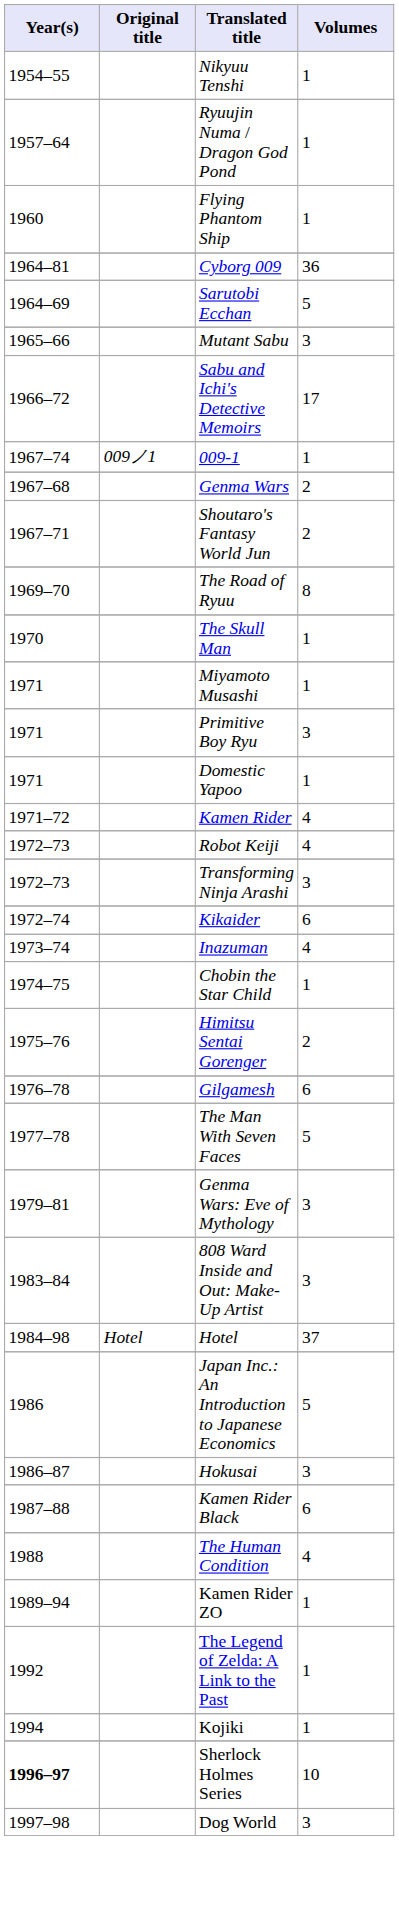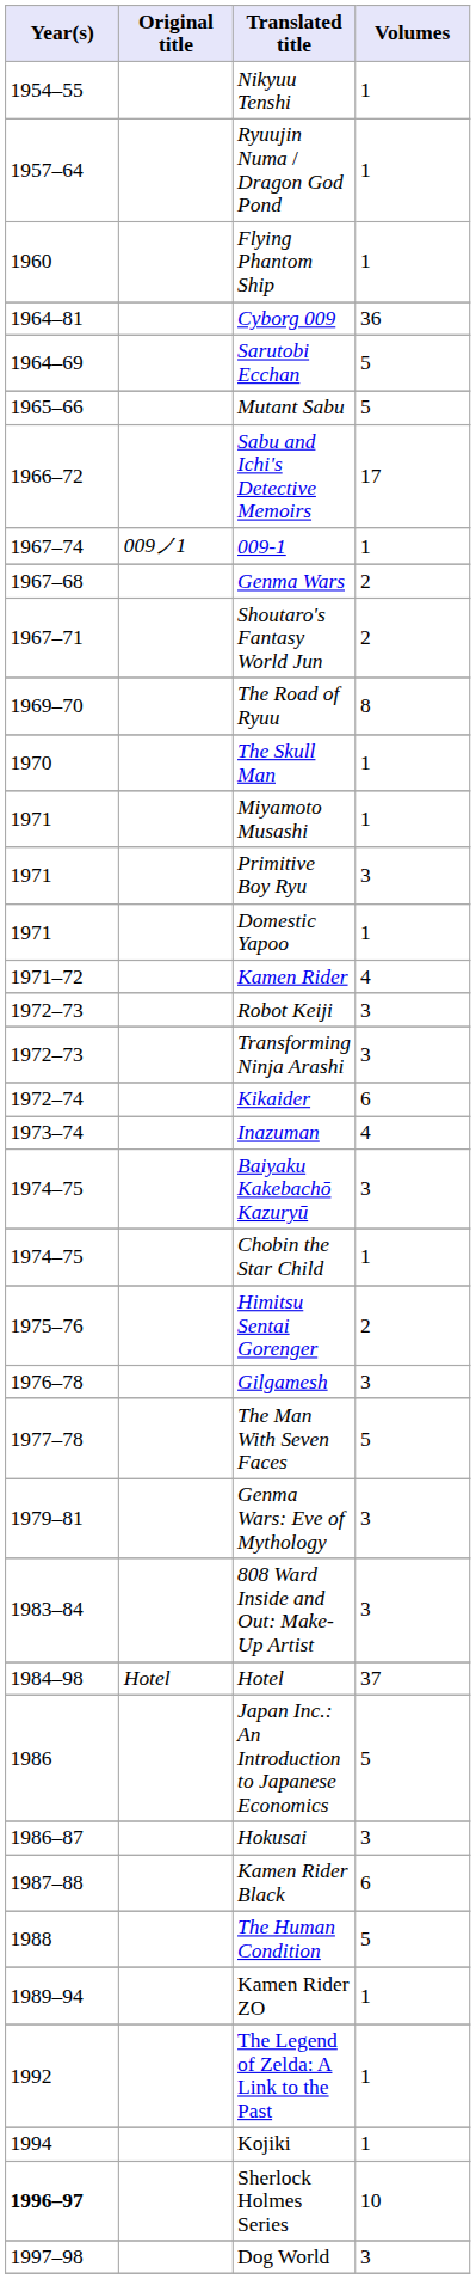Mutant Sabu | Volumes: 3 -> 5
Robot Keiji | Volumes: 4 -> 3
+ row: 1974–75 | Baiyaku Kakebachō Kazuryū | 3
Gilgamesh | Volumes: 6 -> 3
The Human Condition | Volumes: 4 -> 5
